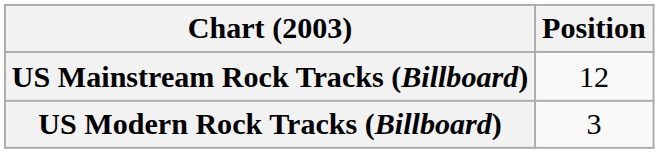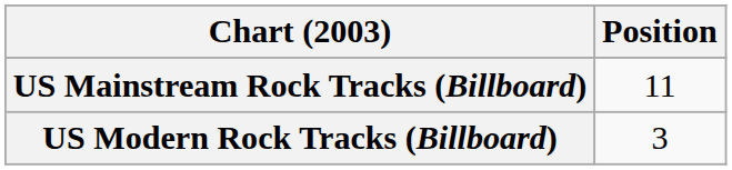US Mainstream Rock Tracks (Billboard) | Position: 12 -> 11
